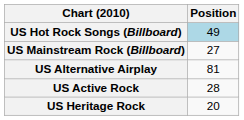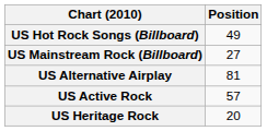US Hot Rock Songs (Billboard) | Position: lightblue background -> no background
US Active Rock | Position: 28 -> 57
